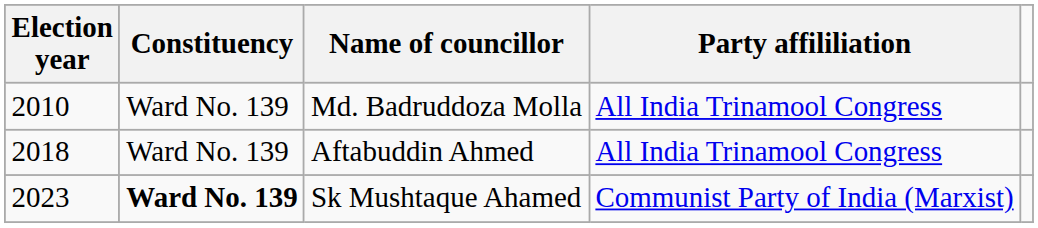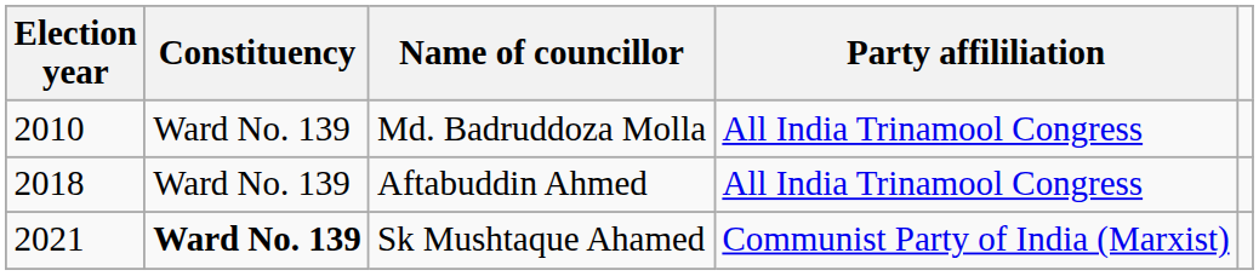Sk Mushtaque Ahamed | Election year: 2023 -> 2021
